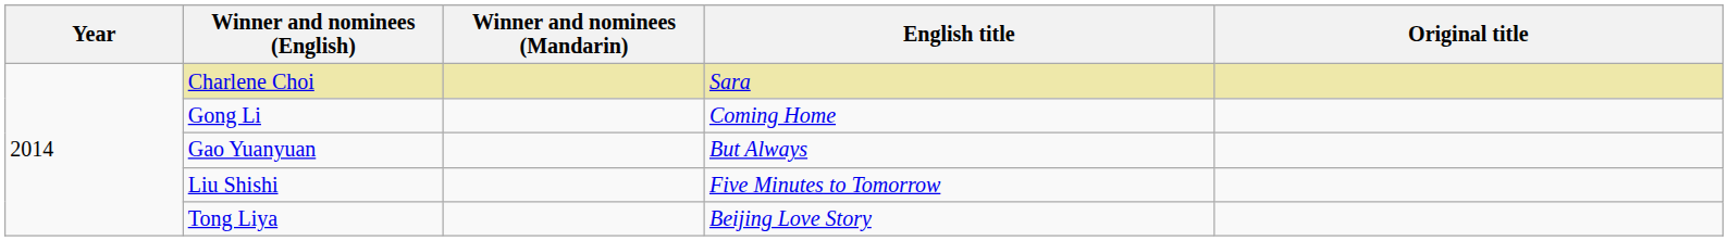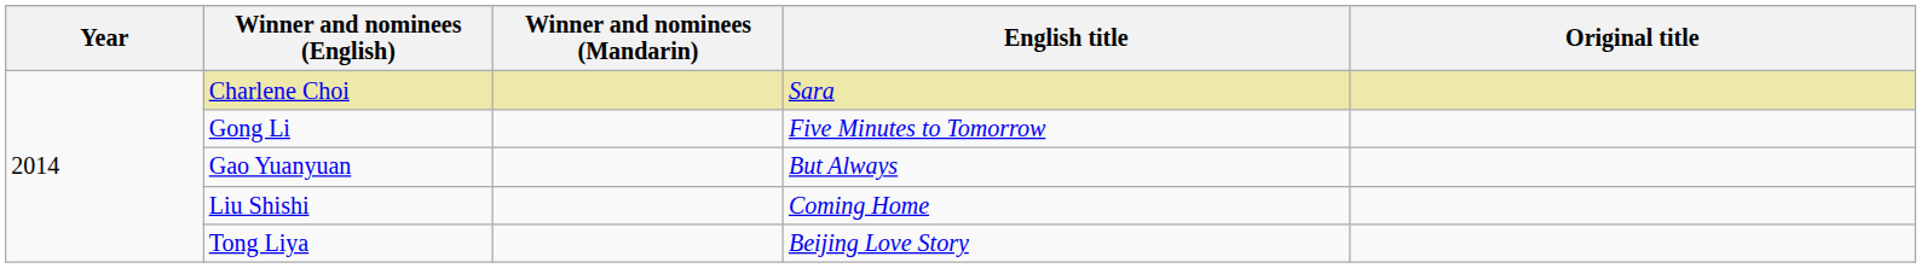Gong Li | English title: Coming Home -> Five Minutes to Tomorrow
Liu Shishi | English title: Five Minutes to Tomorrow -> Coming Home
